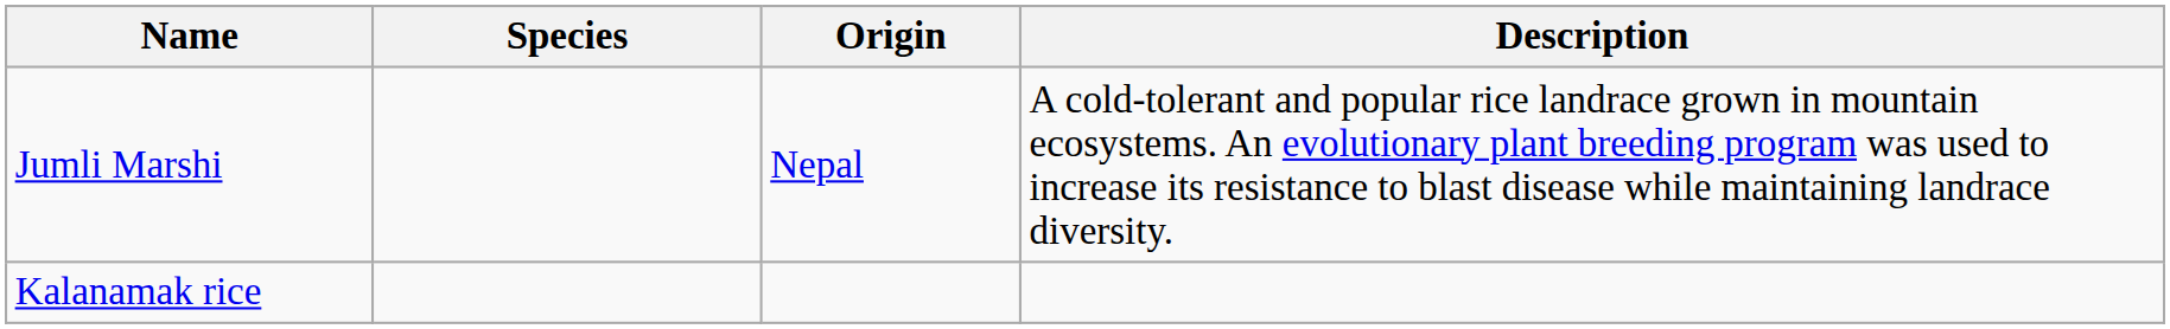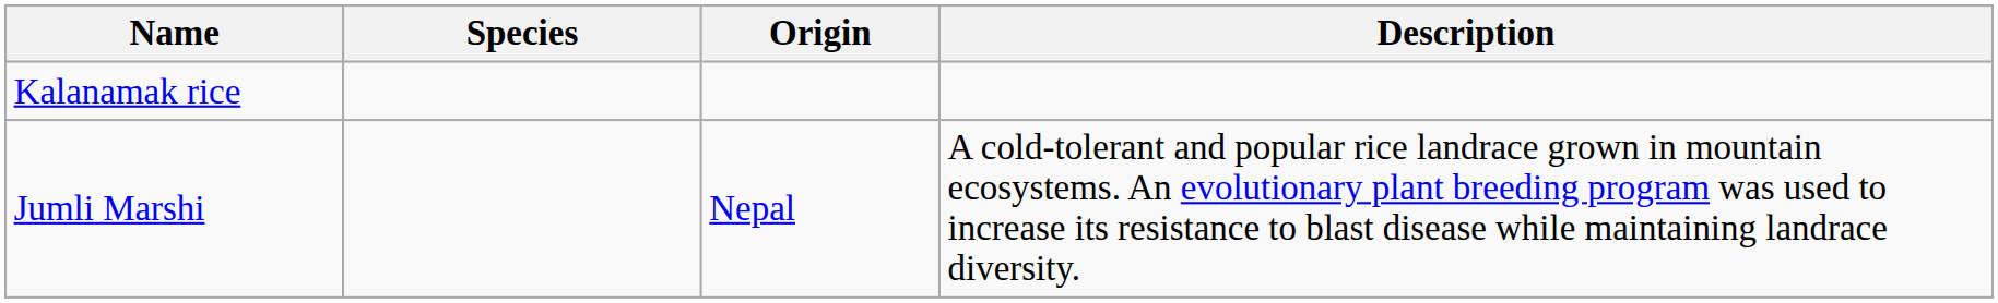rows swapped: Jumli Marshi <-> Kalanamak rice
